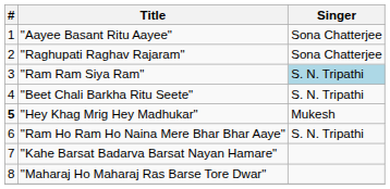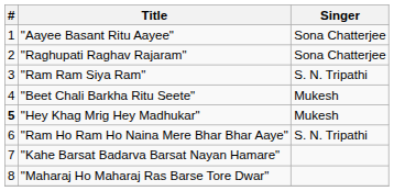"Ram Ram Siya Ram" | Singer: lightblue background -> no background
"Beet Chali Barkha Ritu Seete" | Singer: S. N. Tripathi -> Mukesh
